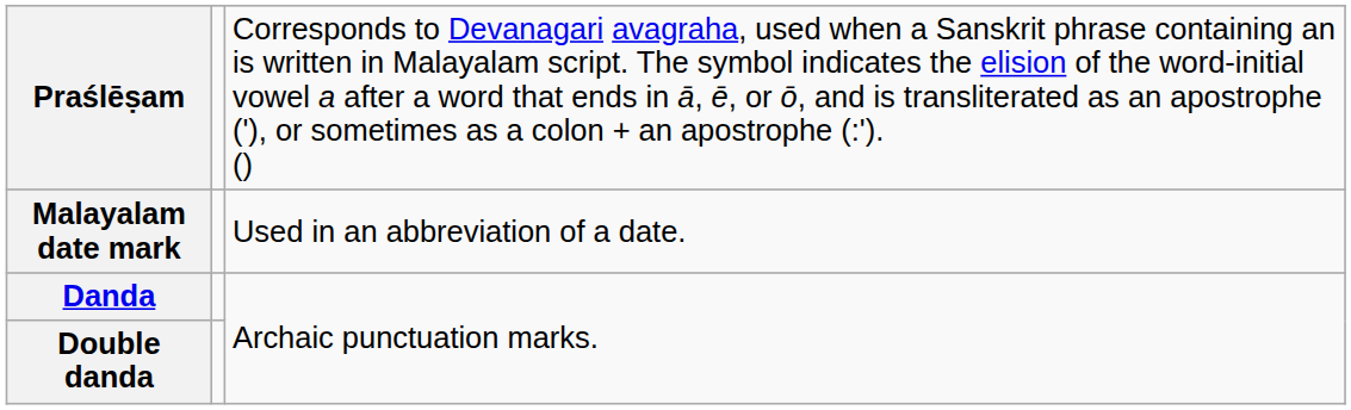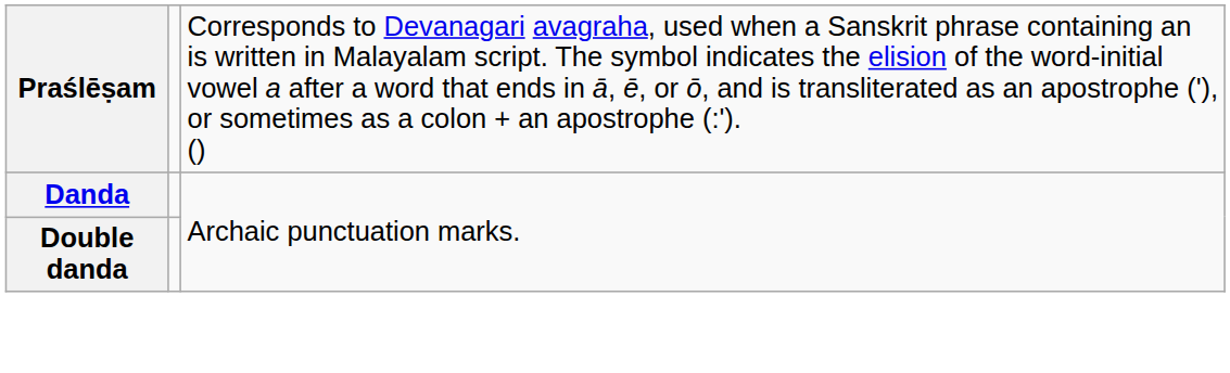- row: Malayalam date mark | Used in an abbreviation of a date.
